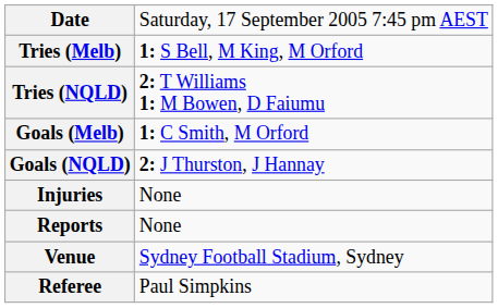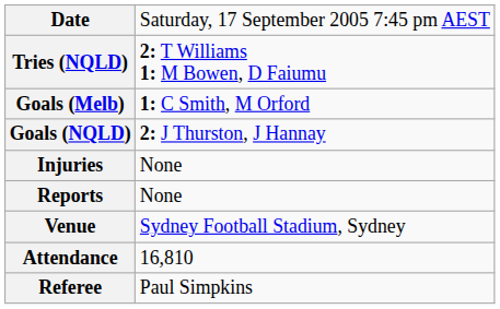- row: Tries (Melb) | 1: S Bell, M King, M Orford
+ row: Attendance | 16,810
